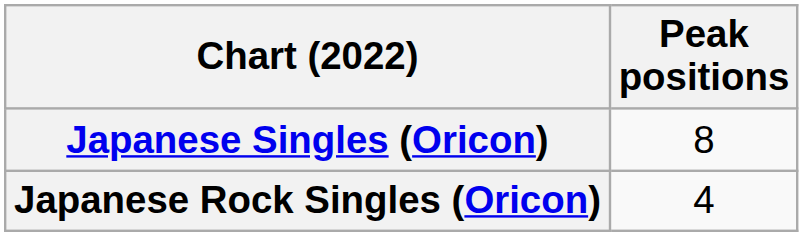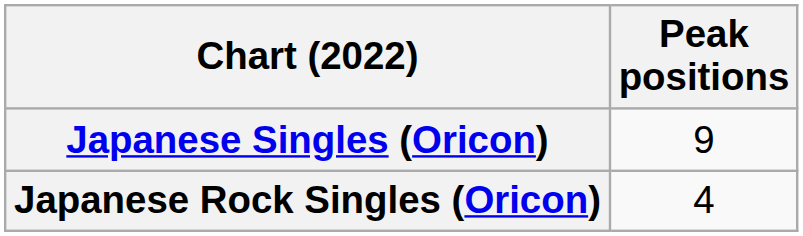Japanese Singles (Oricon) | Peak positions: 8 -> 9
